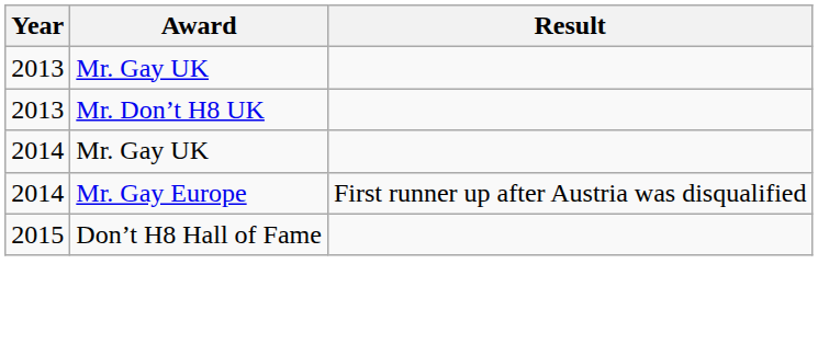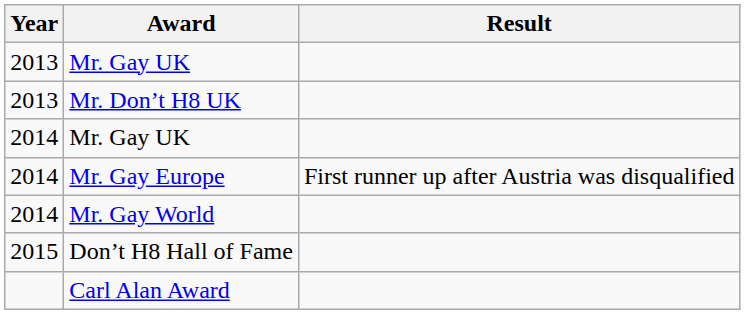+ row: 2014 | Mr. Gay World
+ row: Carl Alan Award
